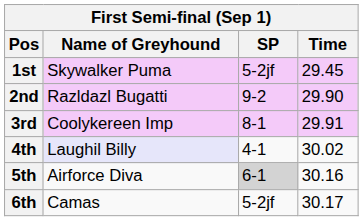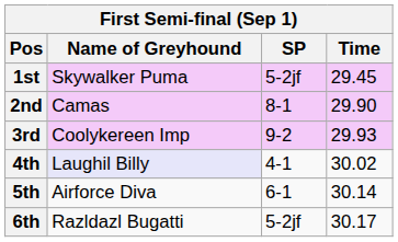2nd | Name of Greyhound: Razldazl Bugatti -> Camas
2nd | SP: 9-2 -> 8-1
3rd | SP: 8-1 -> 9-2
3rd | Time: 29.91 -> 29.93
5th | SP: lightgrey background -> no background
5th | Time: 30.16 -> 30.14
6th | Name of Greyhound: Camas -> Razldazl Bugatti
